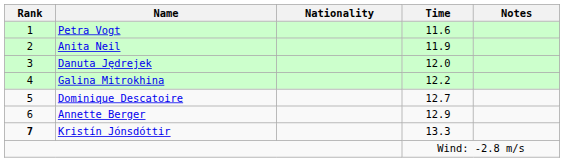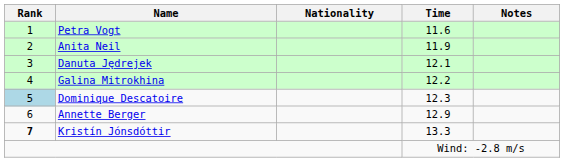Danuta Jędrejek | Time: 12.0 -> 12.1
Dominique Descatoire | Rank: no background -> lightblue background
Dominique Descatoire | Time: 12.7 -> 12.3
